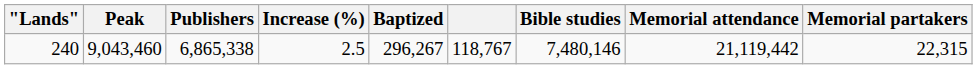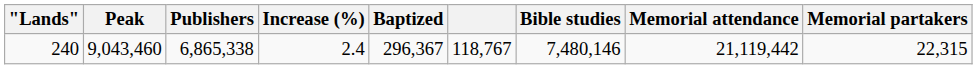240 | Increase (%): 2.5 -> 2.4
240 | Baptized: 296,267 -> 296,367
